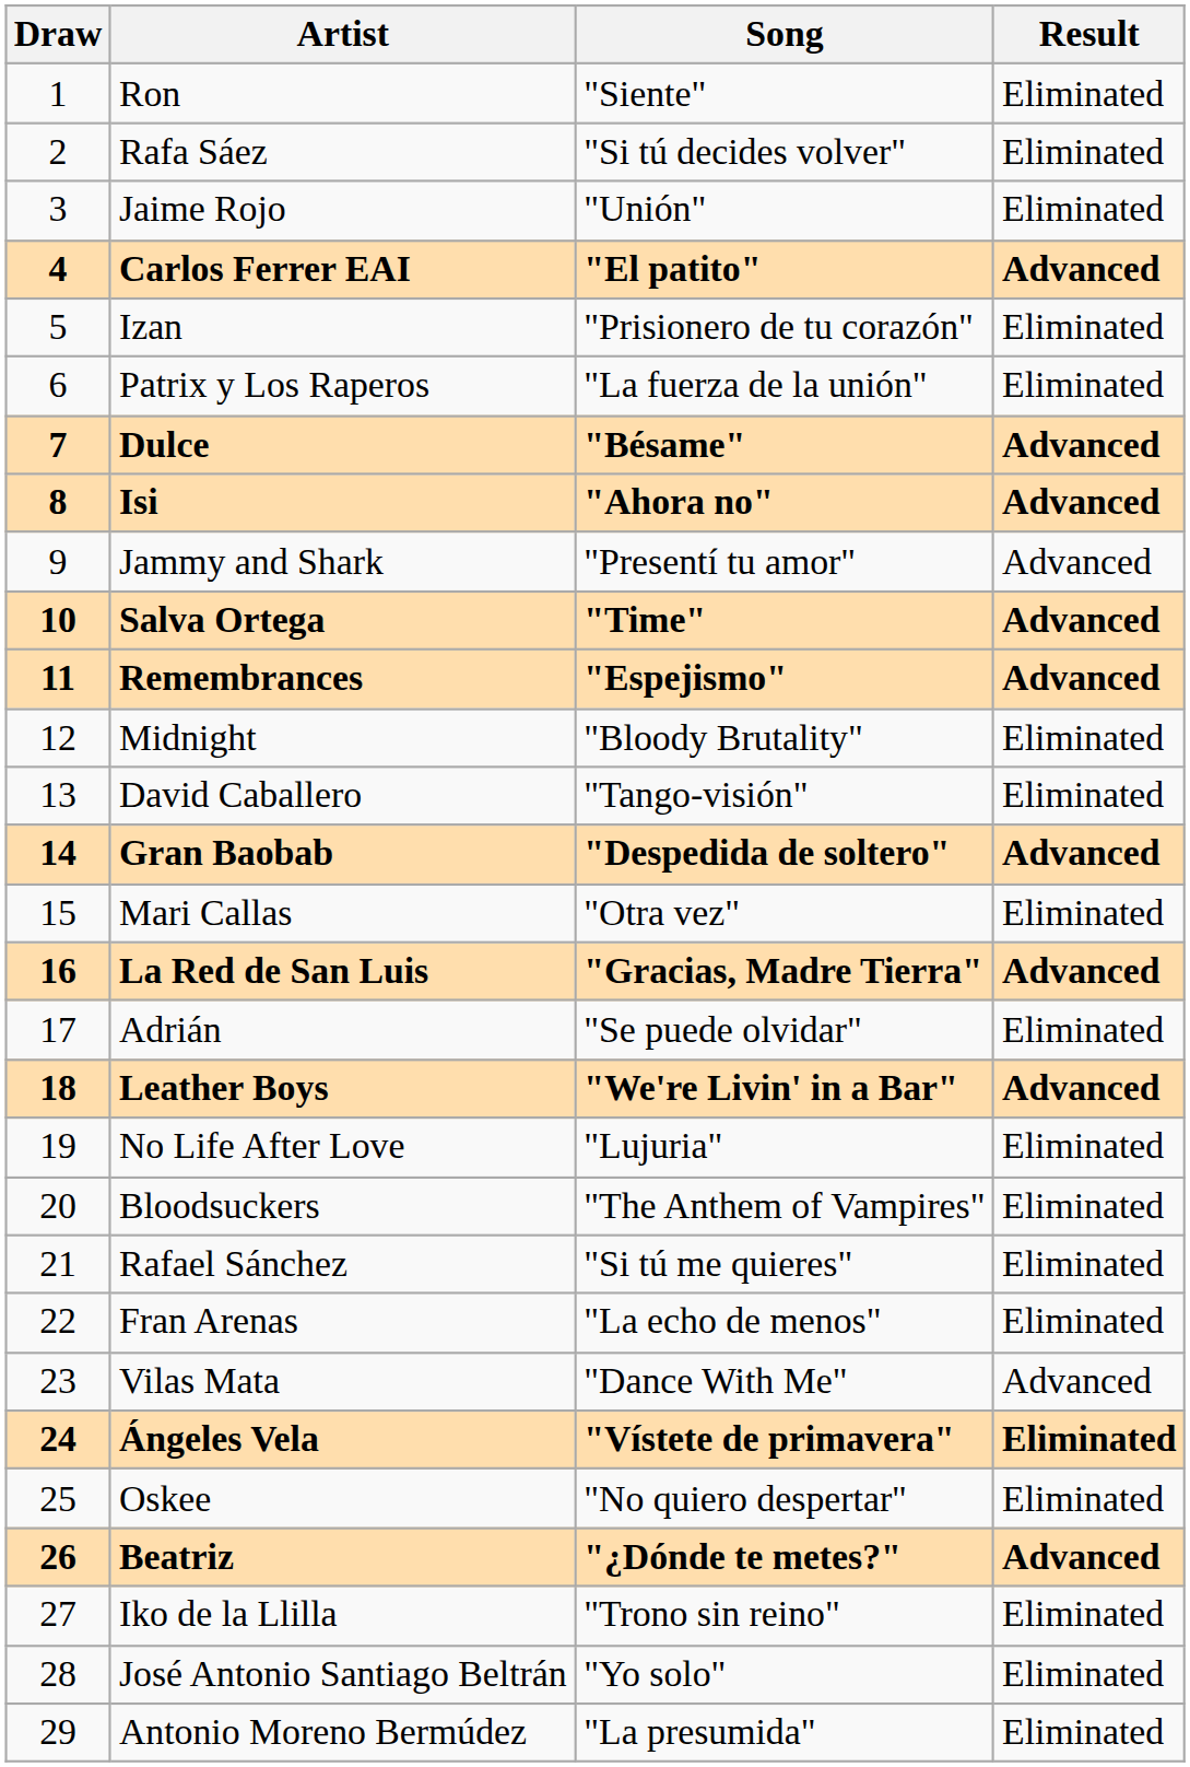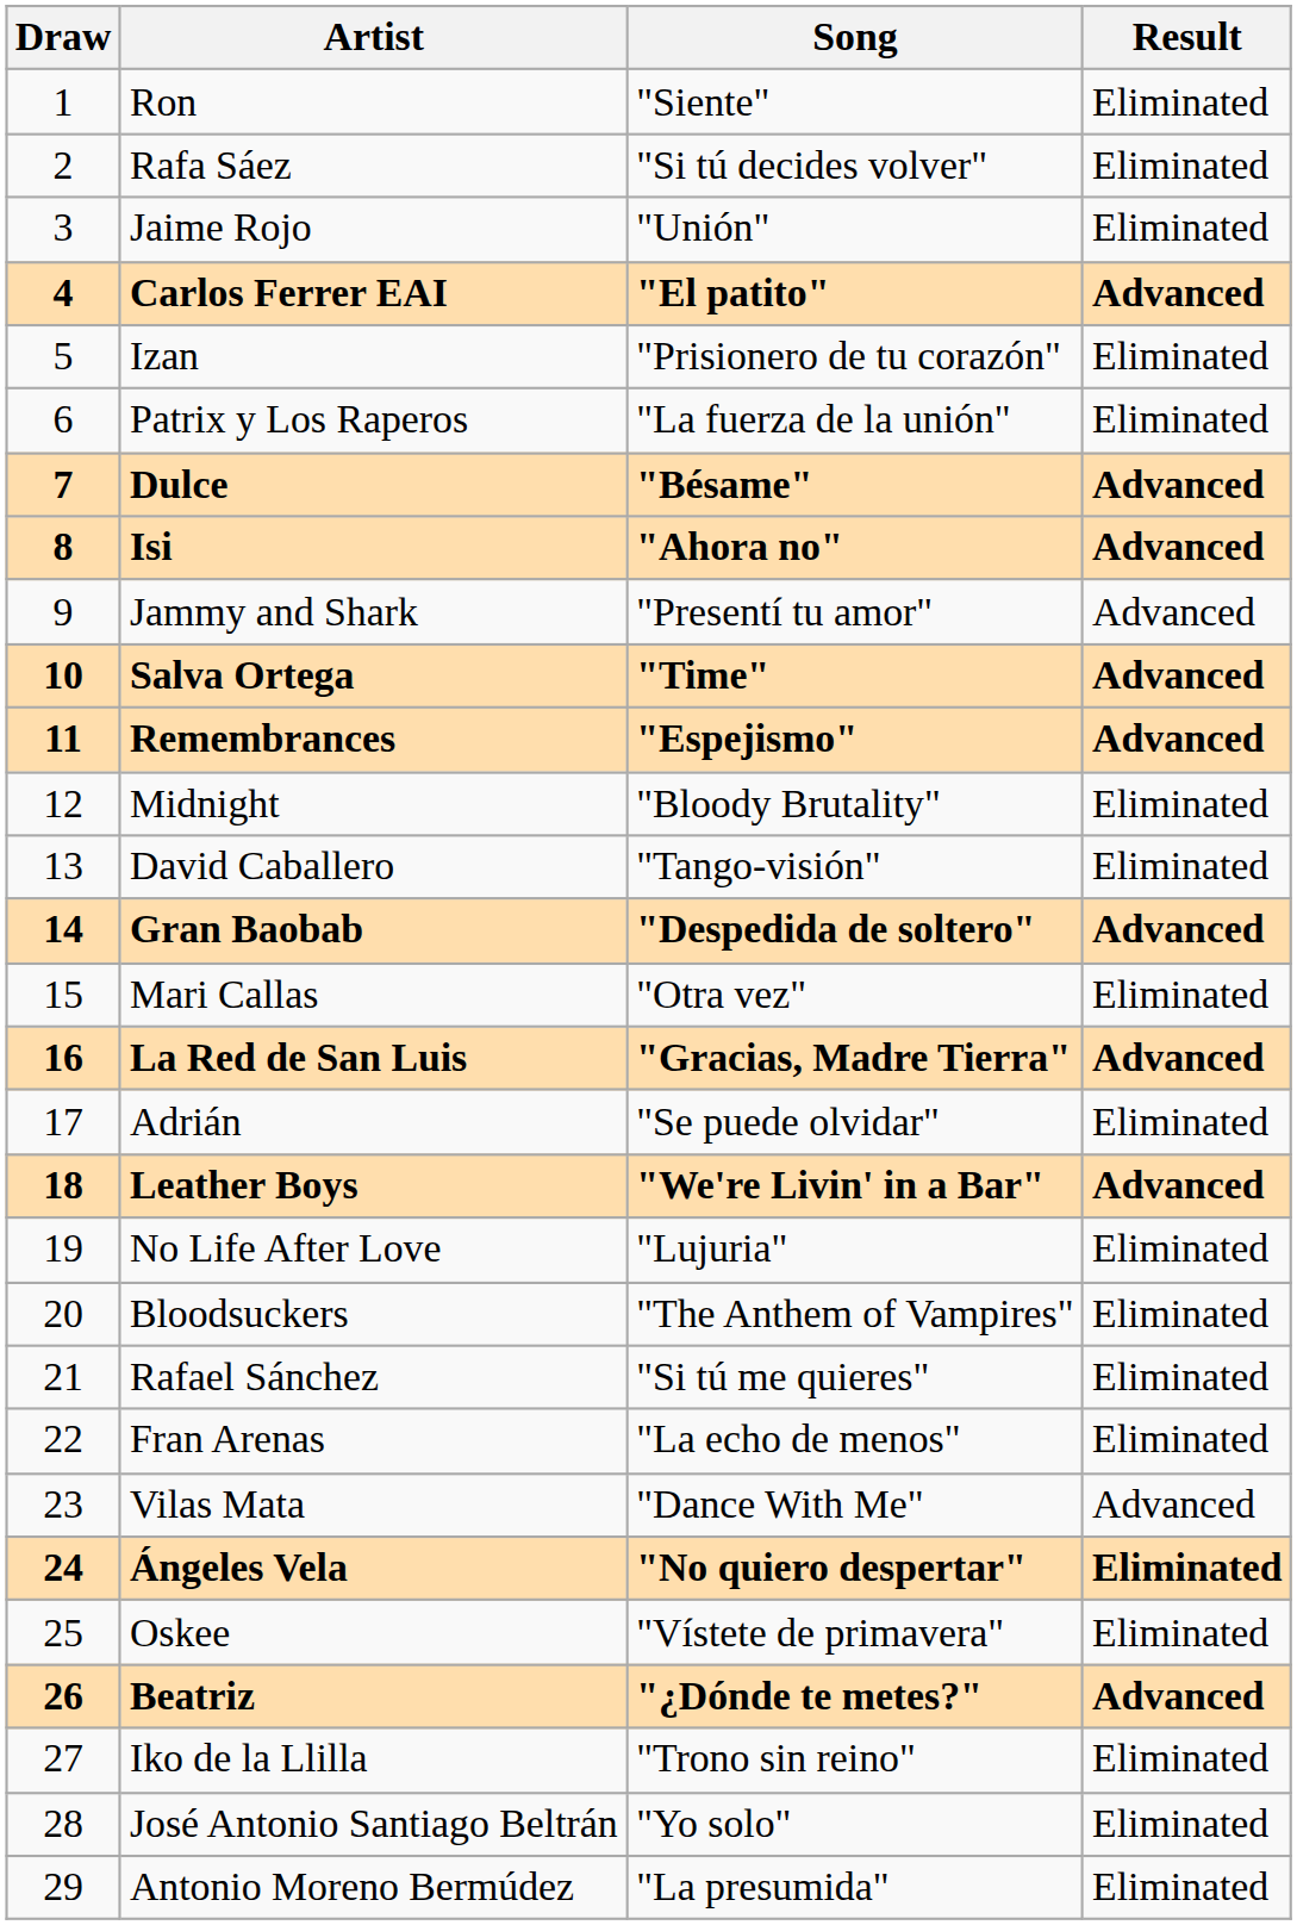Ángeles Vela | Song: "Vístete de primavera" -> "No quiero despertar"
Oskee | Song: "No quiero despertar" -> "Vístete de primavera"
